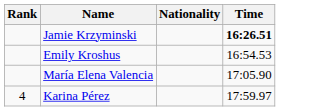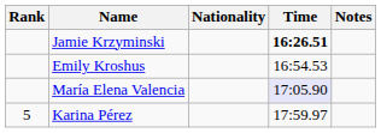+ column: Notes
María Elena Valencia | Time: no background -> lavender background
Karina Pérez | Rank: 4 -> 5
